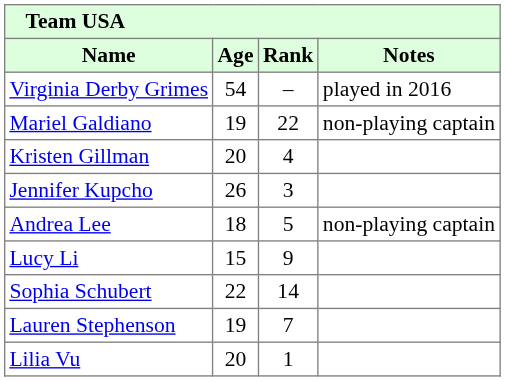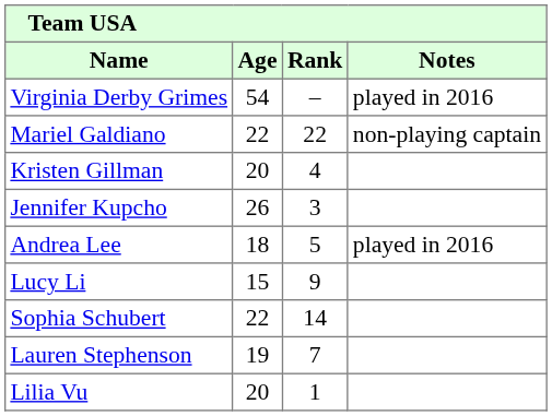Mariel Galdiano | Age: 19 -> 22
Andrea Lee | Notes: non-playing captain -> played in 2016
